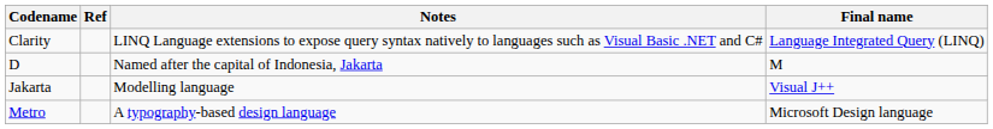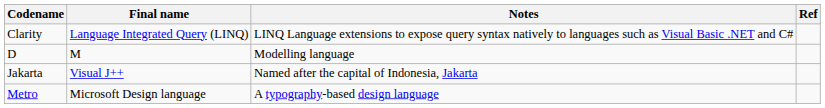columns swapped: Final name <-> Ref
D | Notes: Named after the capital of Indonesia, Jakarta -> Modelling language
Jakarta | Notes: Modelling language -> Named after the capital of Indonesia, Jakarta
